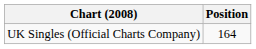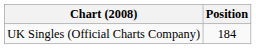UK Singles (Official Charts Company) | Position: 164 -> 184
